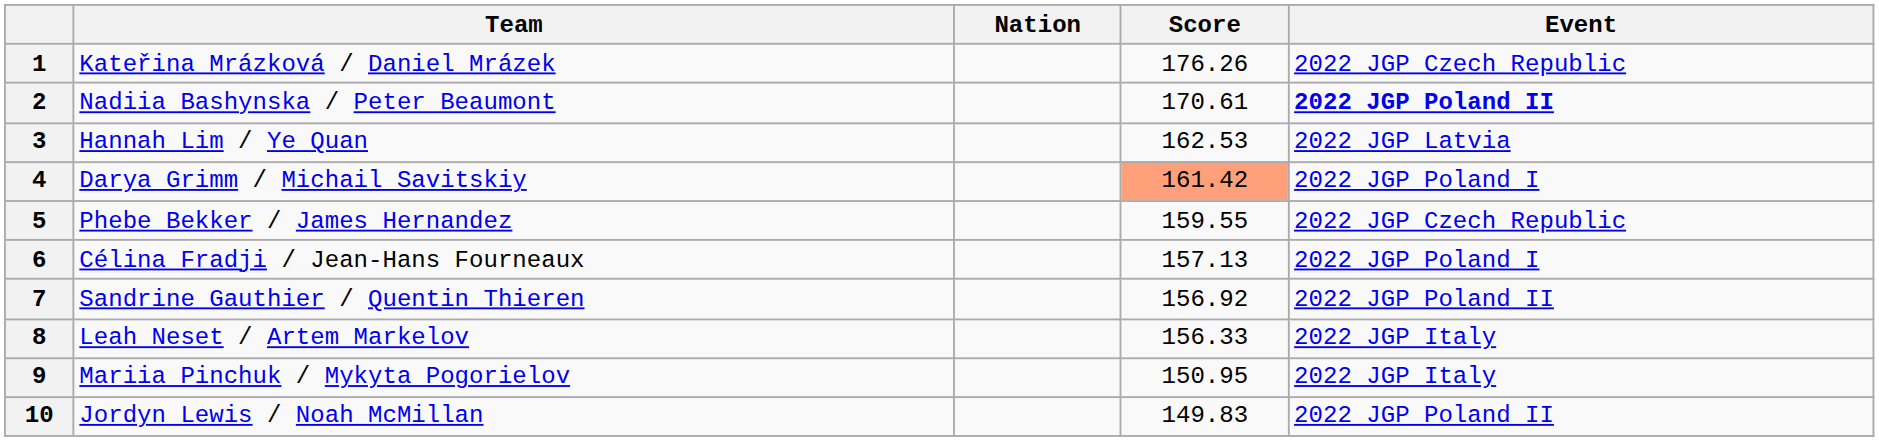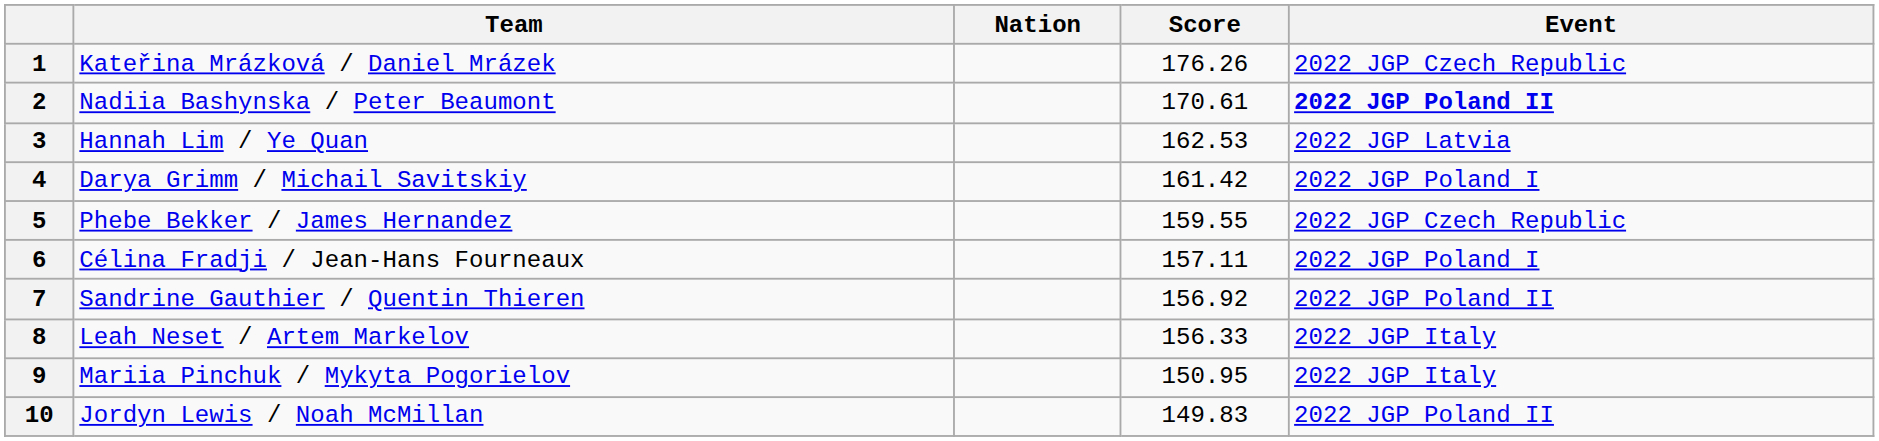4 | Score: lightsalmon background -> no background
6 | Score: 157.13 -> 157.11
